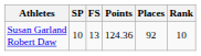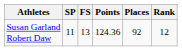Susan Garland Robert Daw | SP: 10 -> 11
Susan Garland Robert Daw | Rank: 10 -> 12
